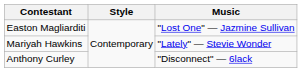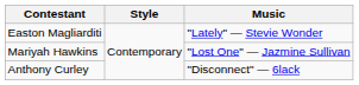Easton Magliarditi | Music: "Lost One" — Jazmine Sullivan -> "Lately" — Stevie Wonder
Mariyah Hawkins | Music: "Lately" — Stevie Wonder -> "Lost One" — Jazmine Sullivan
